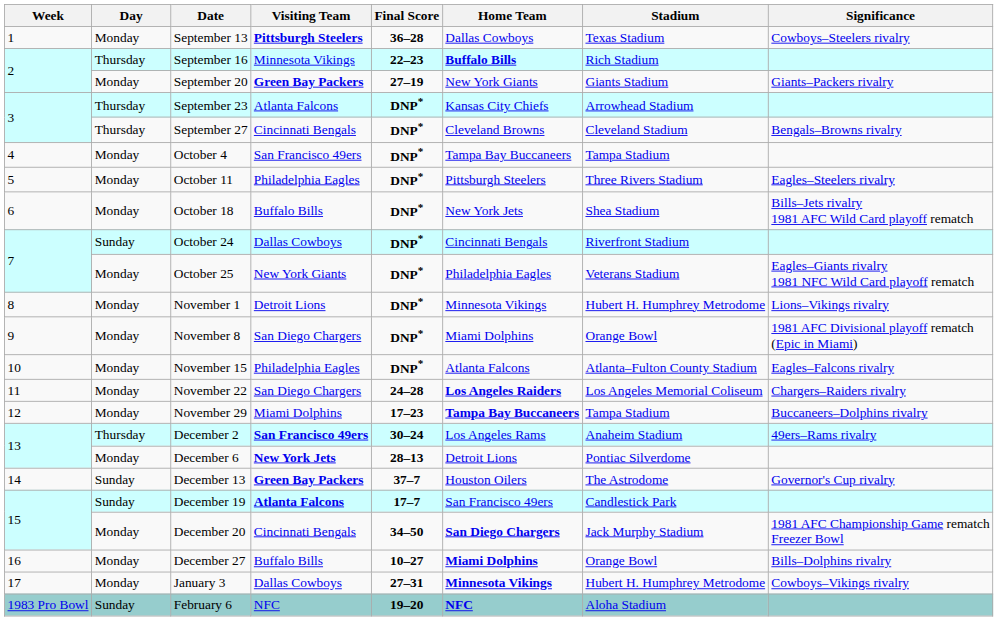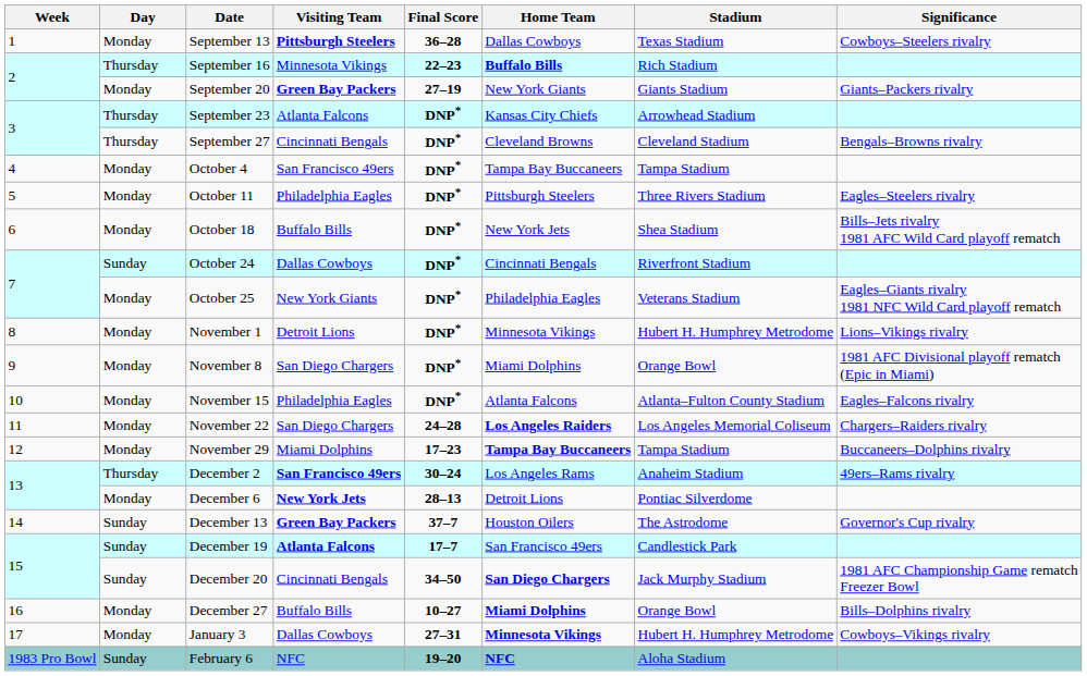December 20 | Day: Monday -> Sunday
